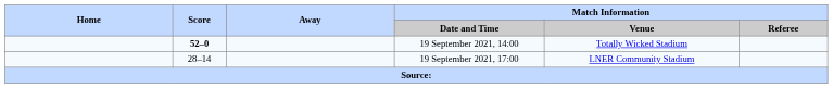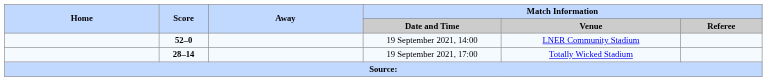19 September 2021, 14:00 | Match Information / Venue: Totally Wicked Stadium -> LNER Community Stadium
19 September 2021, 17:00 | Score: normal -> bold
19 September 2021, 17:00 | Match Information / Venue: LNER Community Stadium -> Totally Wicked Stadium
